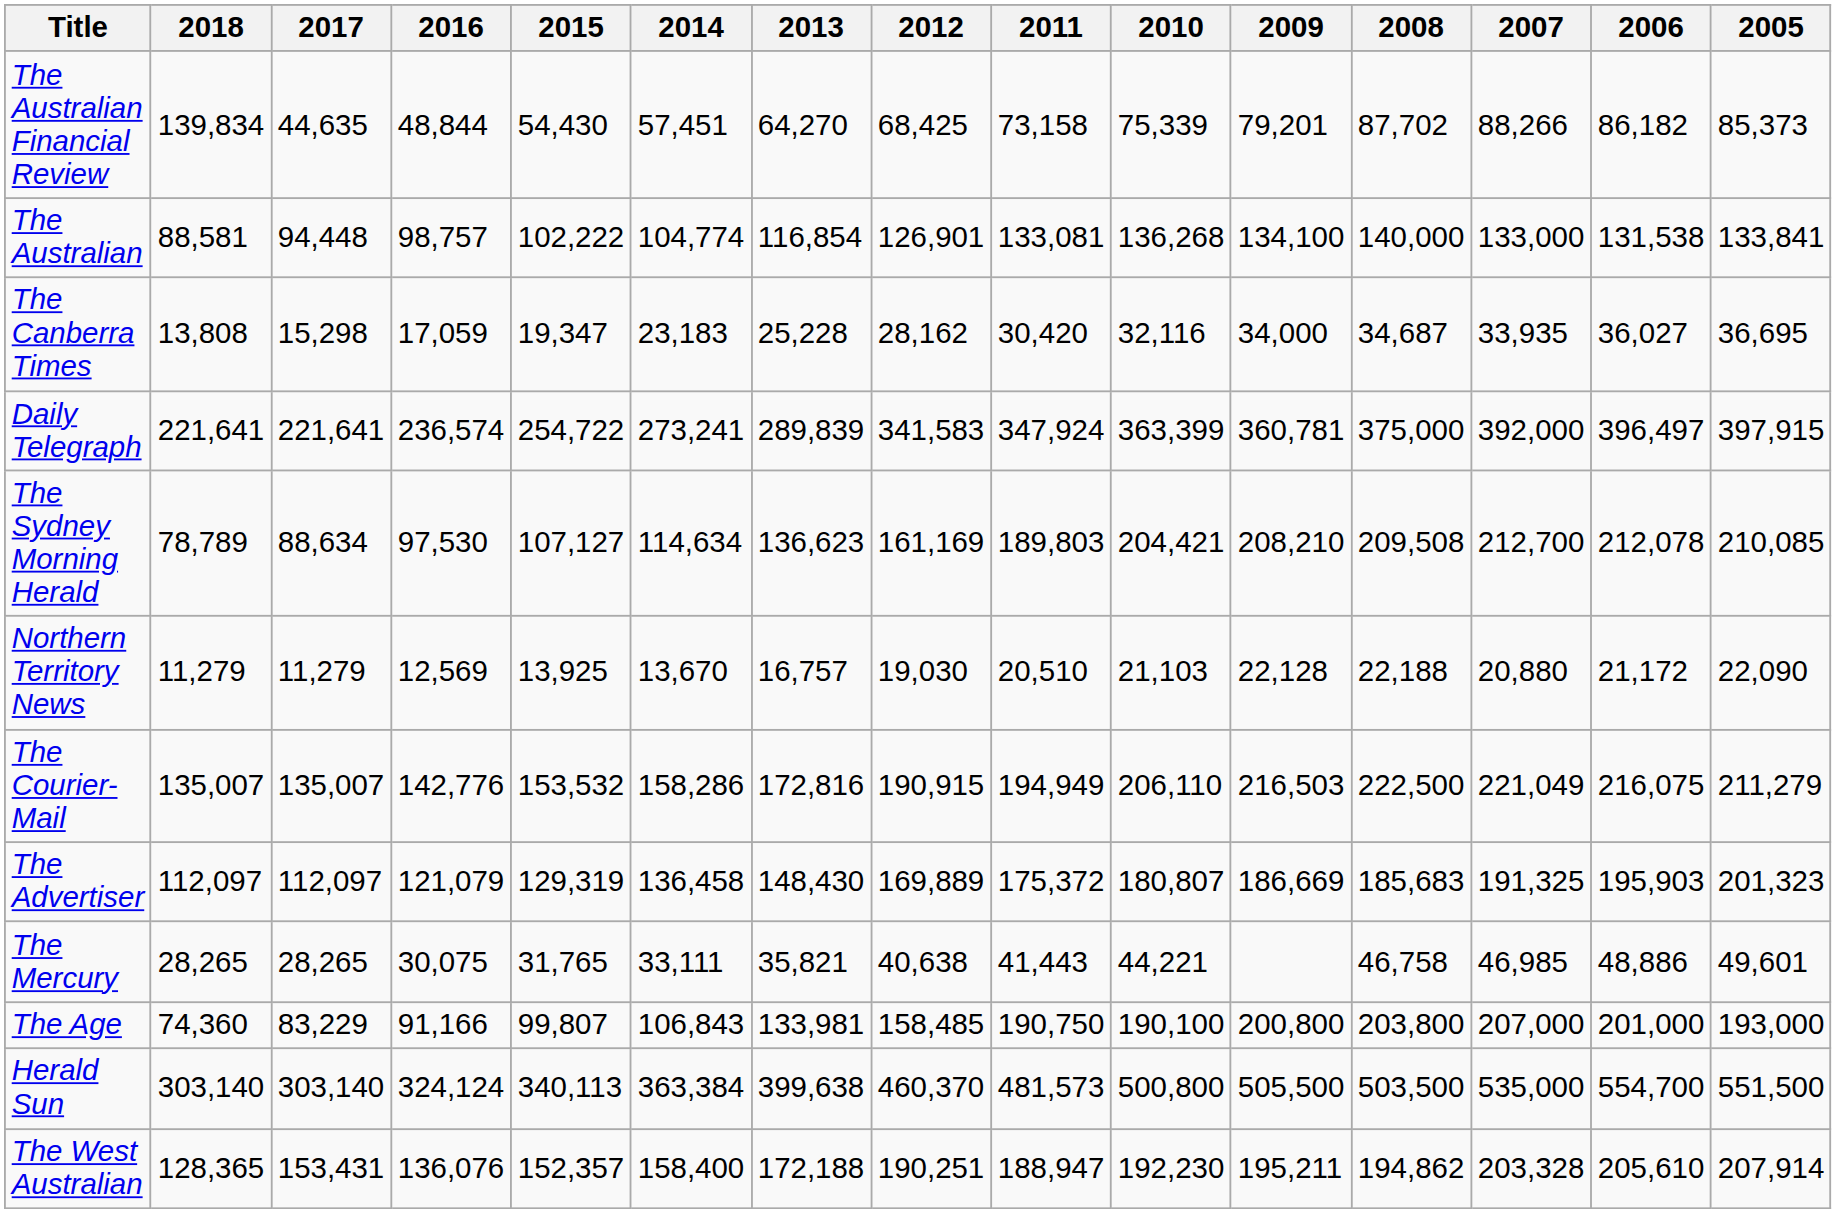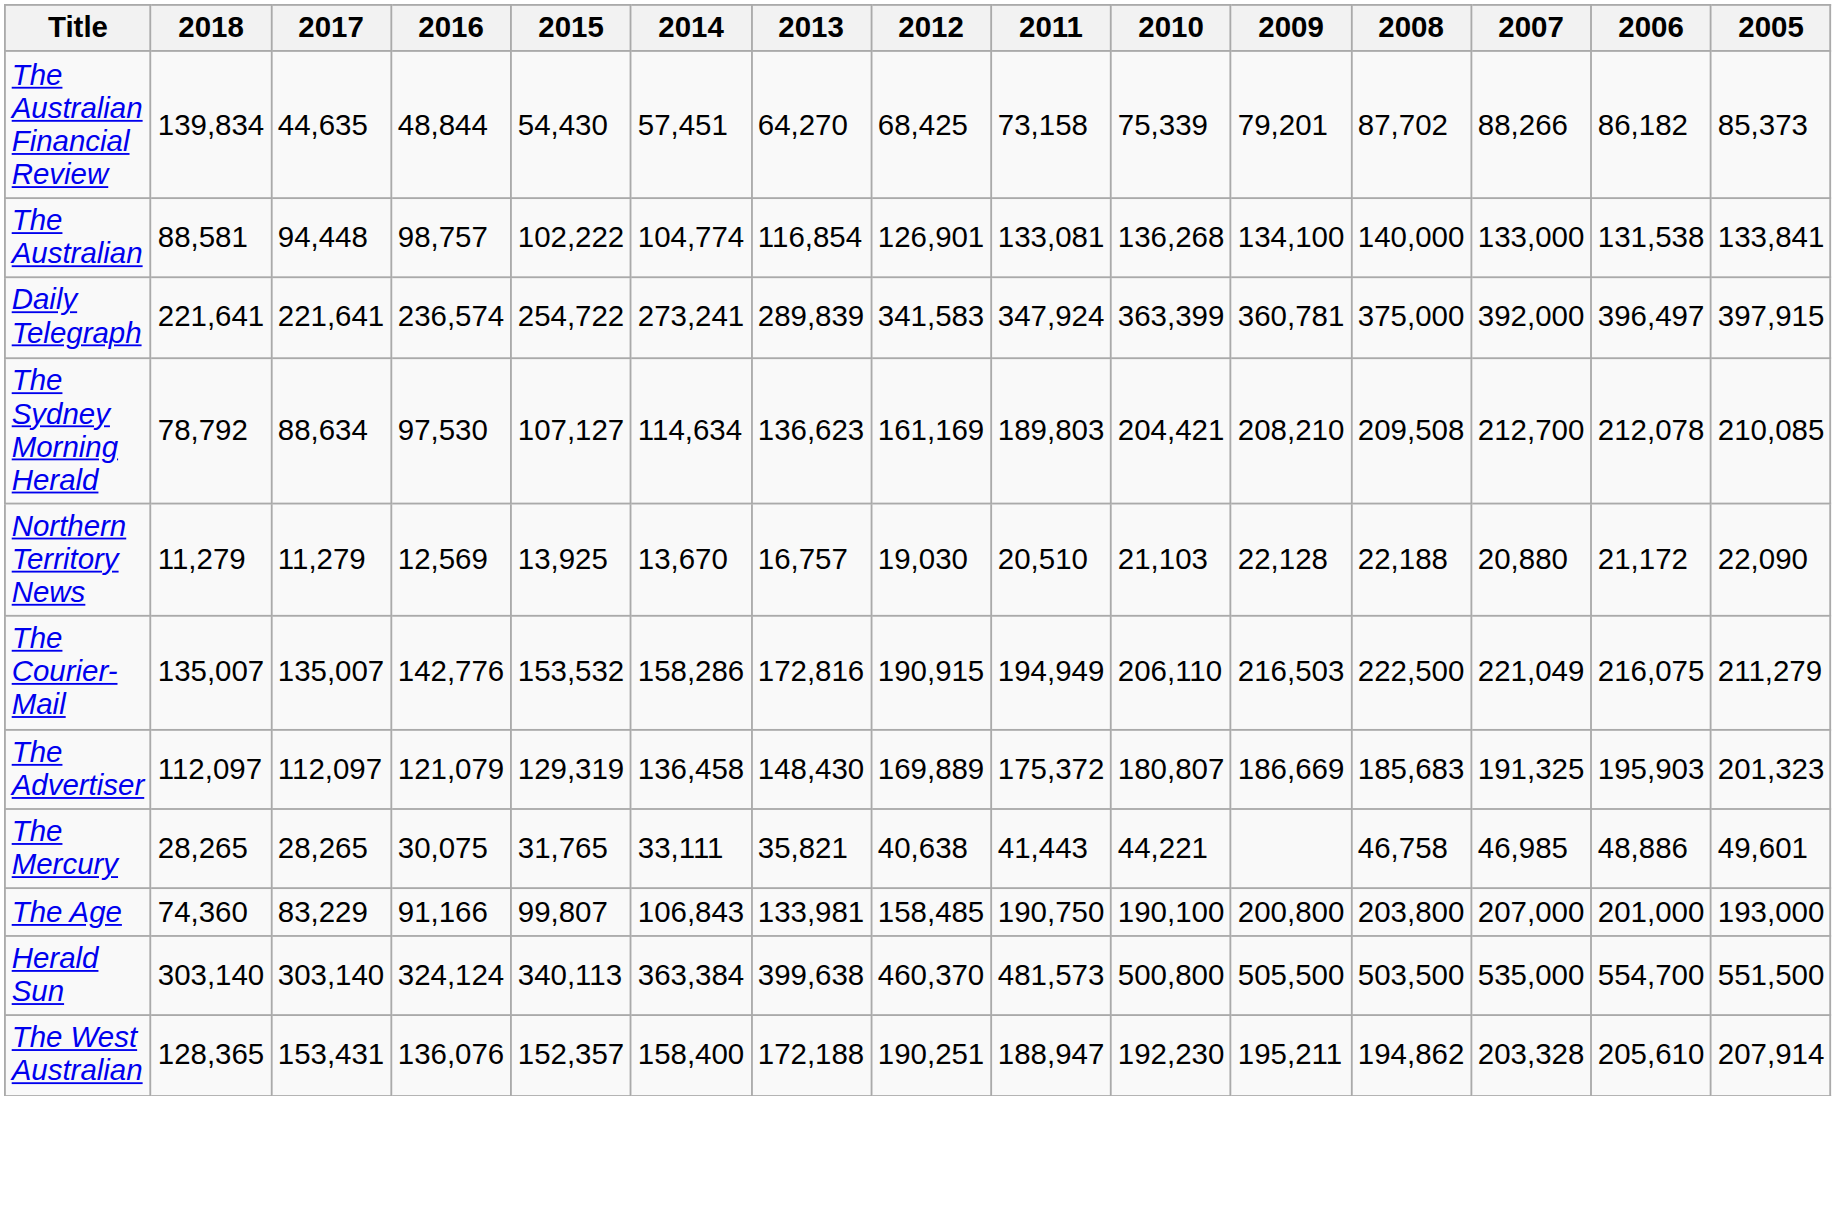- row: The Canberra Times | 13,808 | 15,298 | 17,059 | 19,347 | 23,183 | 25,228 | 28,162 | 30,420 | 32,116 | 34,000 | 34,687 | 33,935 | 36,027 | 36,695
The Sydney Morning Herald | 2018: 78,789 -> 78,792
